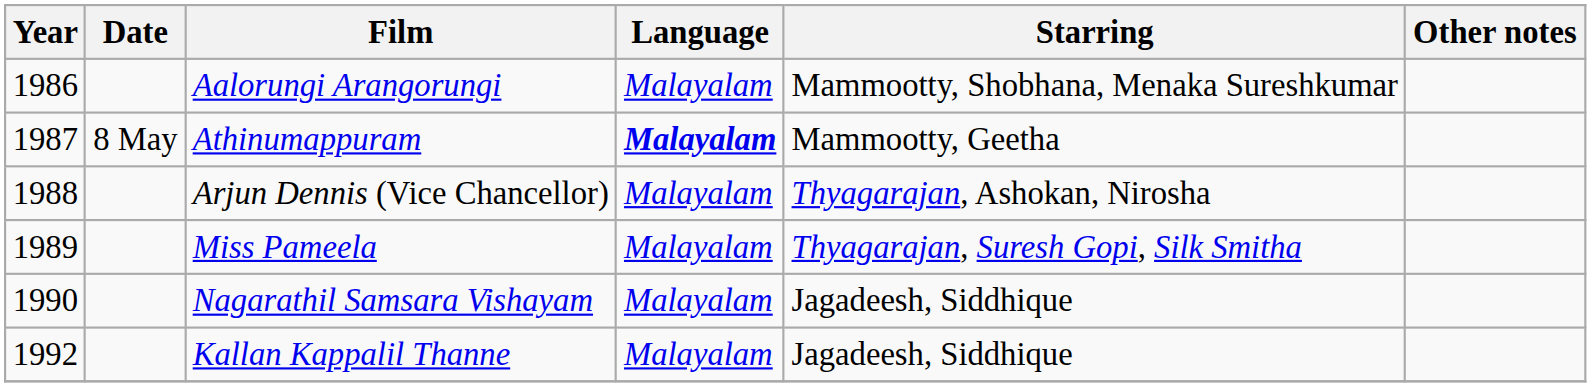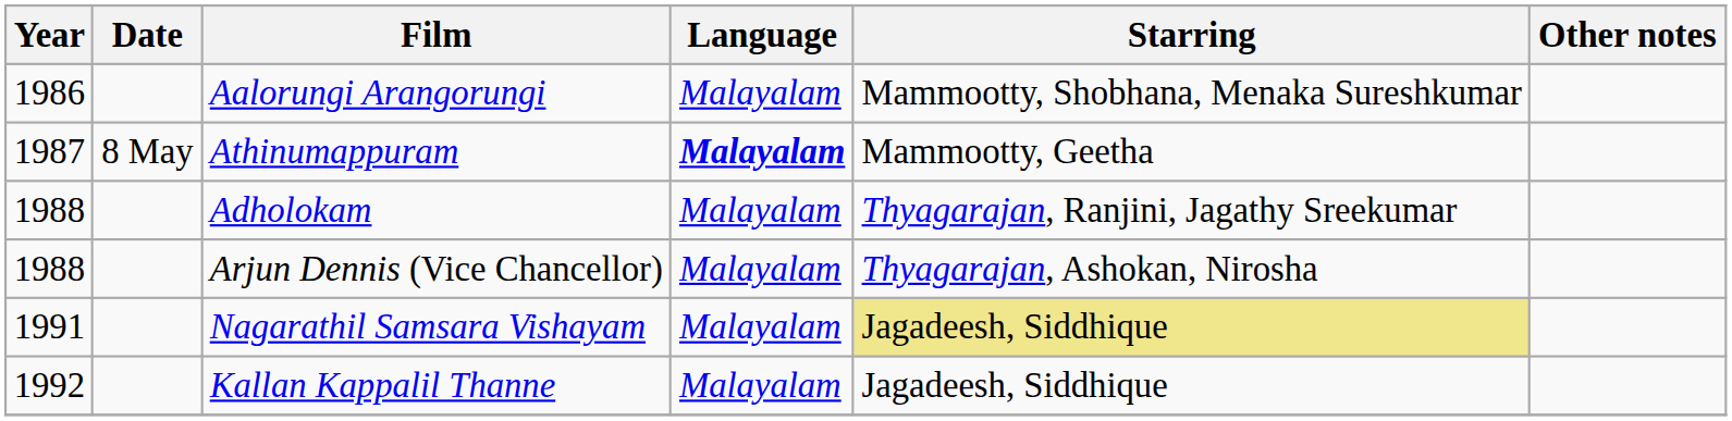+ row: 1988 | Adholokam | Malayalam | Thyagarajan, Ranjini, Jagathy Sreekumar
- row: 1989 | Miss Pameela | Malayalam | Thyagarajan, Suresh Gopi, Silk Smitha
Nagarathil Samsara Vishayam | Year: 1990 -> 1991
Nagarathil Samsara Vishayam | Starring: no background -> khaki background
